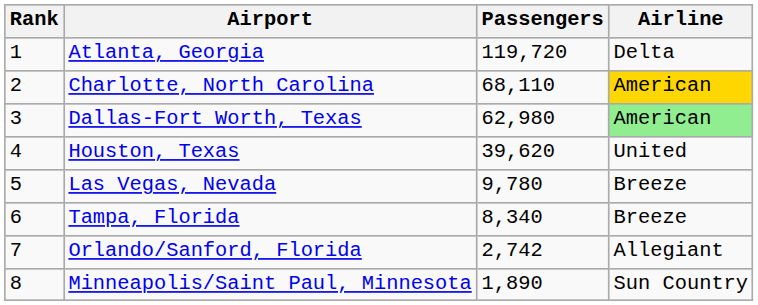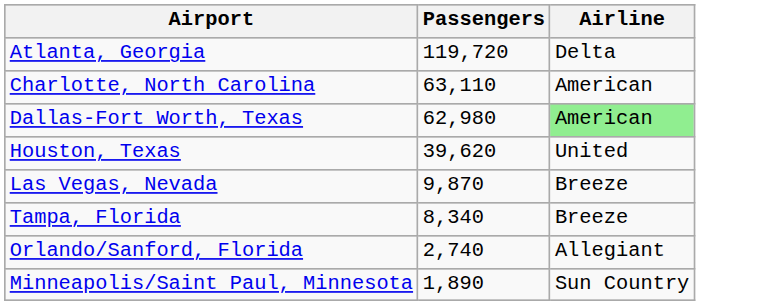- column: Rank | 1 | 2 | 3 | 4 | 5 | 6 | 7 | 8
Charlotte, North Carolina | Passengers: 68,110 -> 63,110
Charlotte, North Carolina | Airline: gold background -> no background
Las Vegas, Nevada | Passengers: 9,780 -> 9,870
Orlando/Sanford, Florida | Passengers: 2,742 -> 2,740
